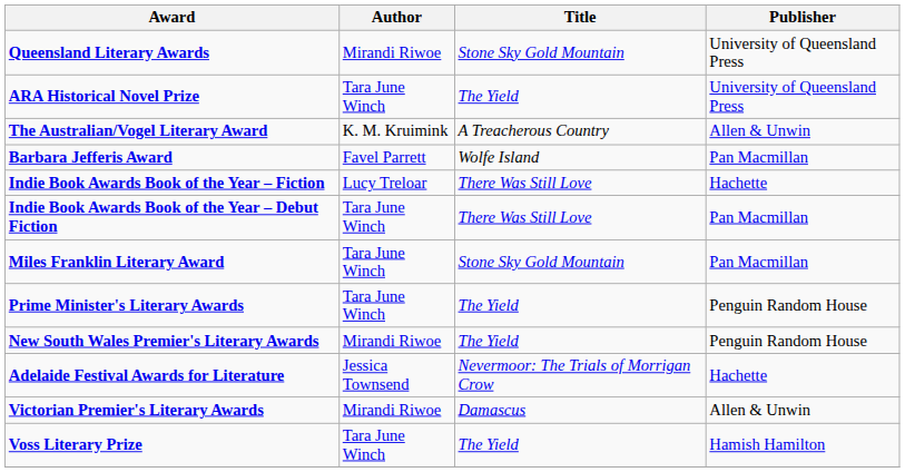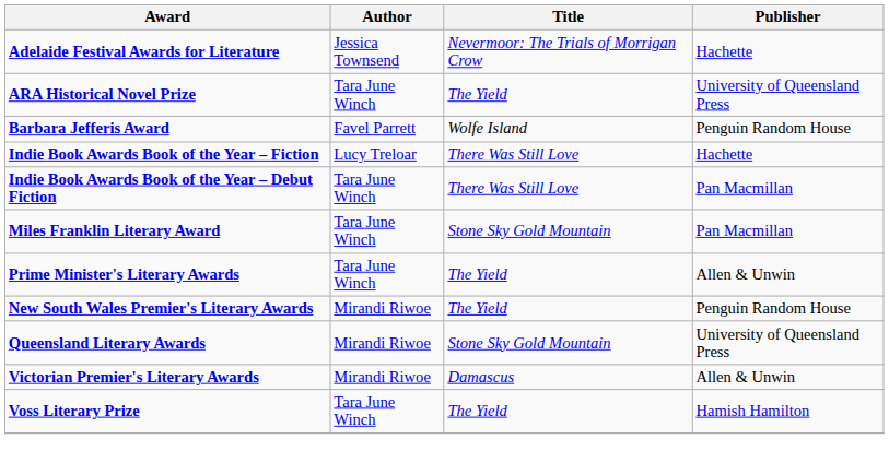rows swapped: Adelaide Festival Awards for Literature <-> Queensland Literary Awards
- row: The Australian/Vogel Literary Award | K. M. Kruimink | A Treacherous Country | Allen & Unwin
Barbara Jefferis Award | Publisher: Pan Macmillan -> Penguin Random House
Prime Minister's Literary Awards | Publisher: Penguin Random House -> Allen & Unwin
